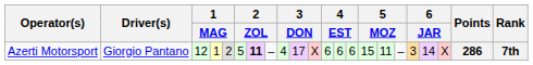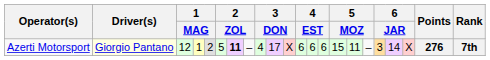Azerti Motorsport | Driver(s): no background -> lightyellow background
Azerti Motorsport | Points: 286 -> 276
